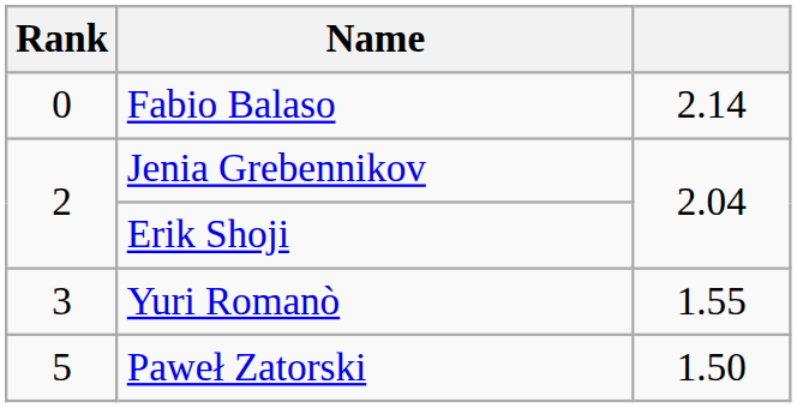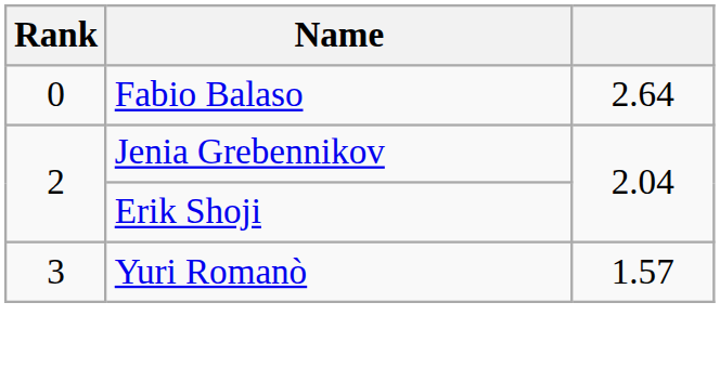Fabio Balaso | column 3: 2.14 -> 2.64
Yuri Romanò | column 3: 1.55 -> 1.57
- row: 5 | Paweł Zatorski | 1.50
